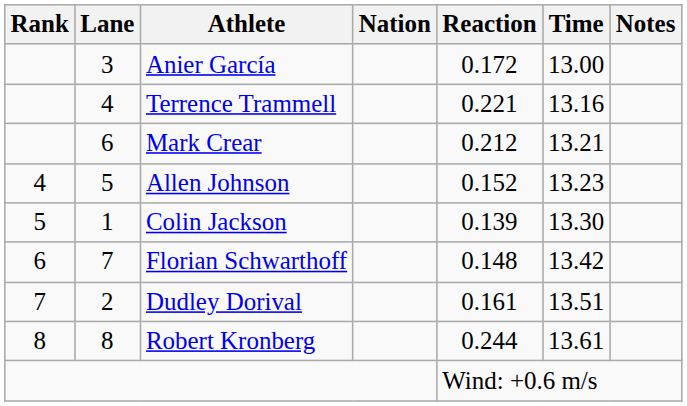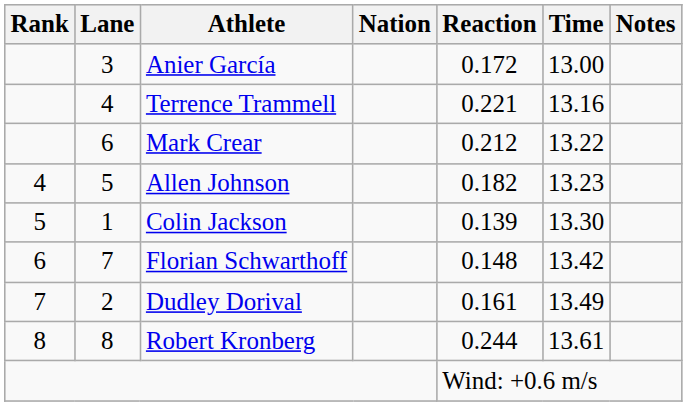Mark Crear | Time: 13.21 -> 13.22
Allen Johnson | Reaction: 0.152 -> 0.182
Dudley Dorival | Time: 13.51 -> 13.49
